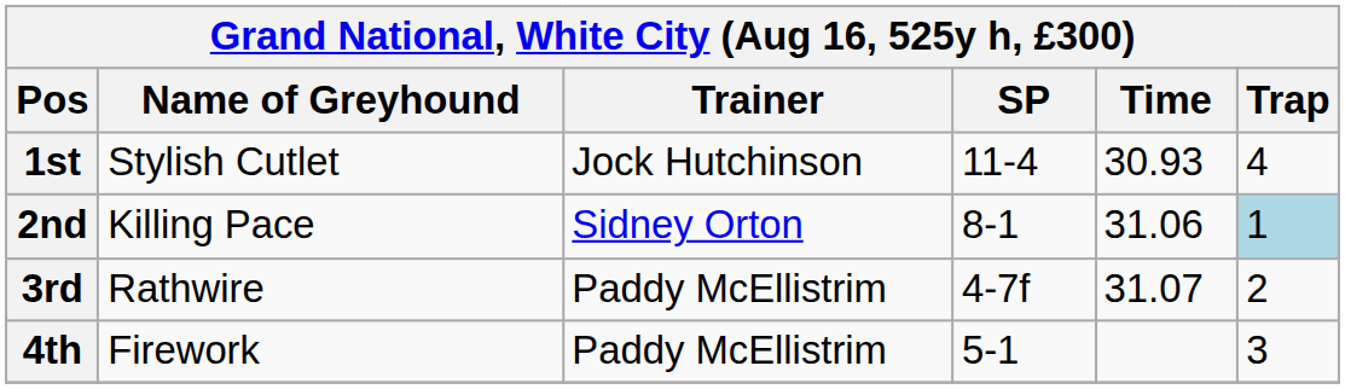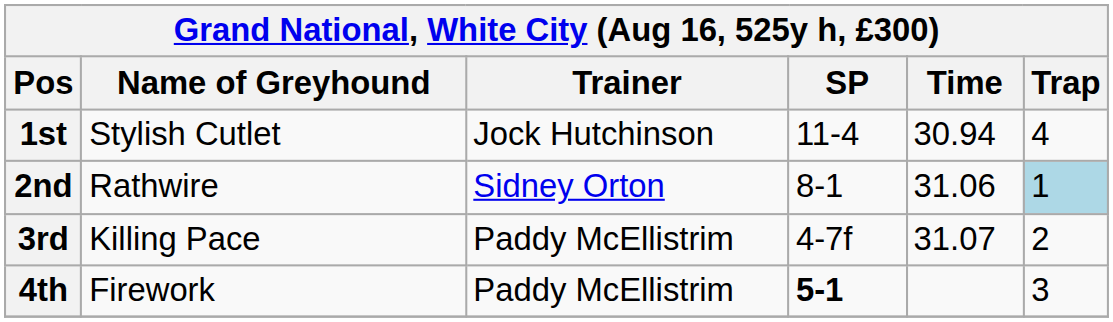1st | Time: 30.93 -> 30.94
2nd | Name of Greyhound: Killing Pace -> Rathwire
3rd | Name of Greyhound: Rathwire -> Killing Pace
4th | SP: normal -> bold
